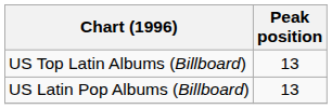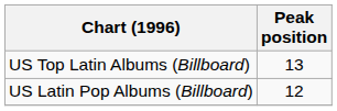US Latin Pop Albums (Billboard) | Peak position: 13 -> 12
